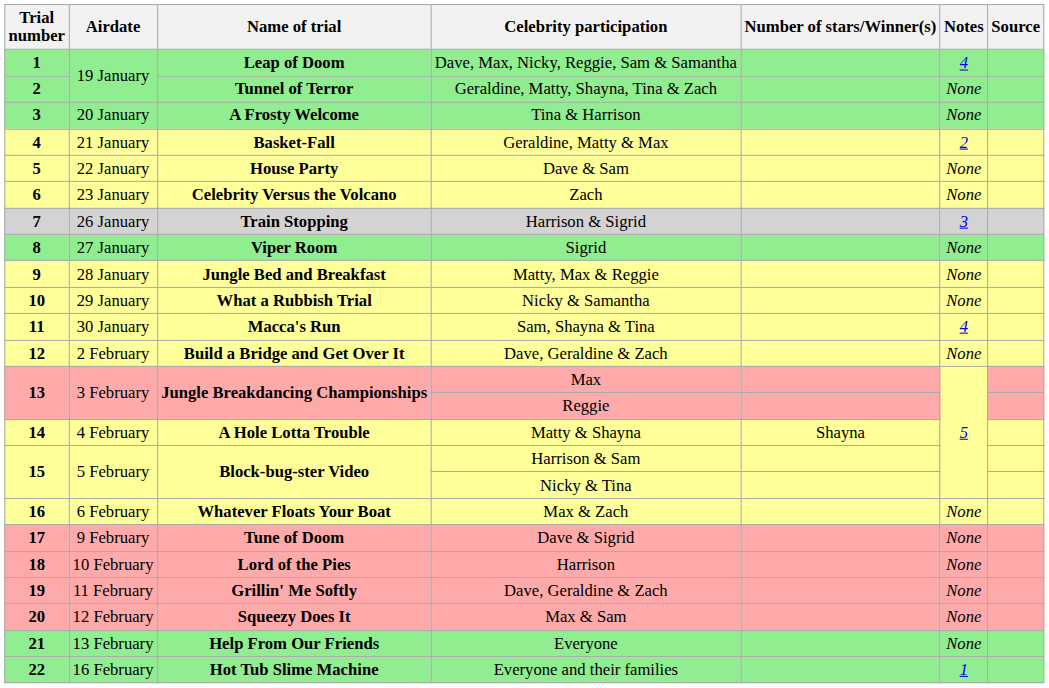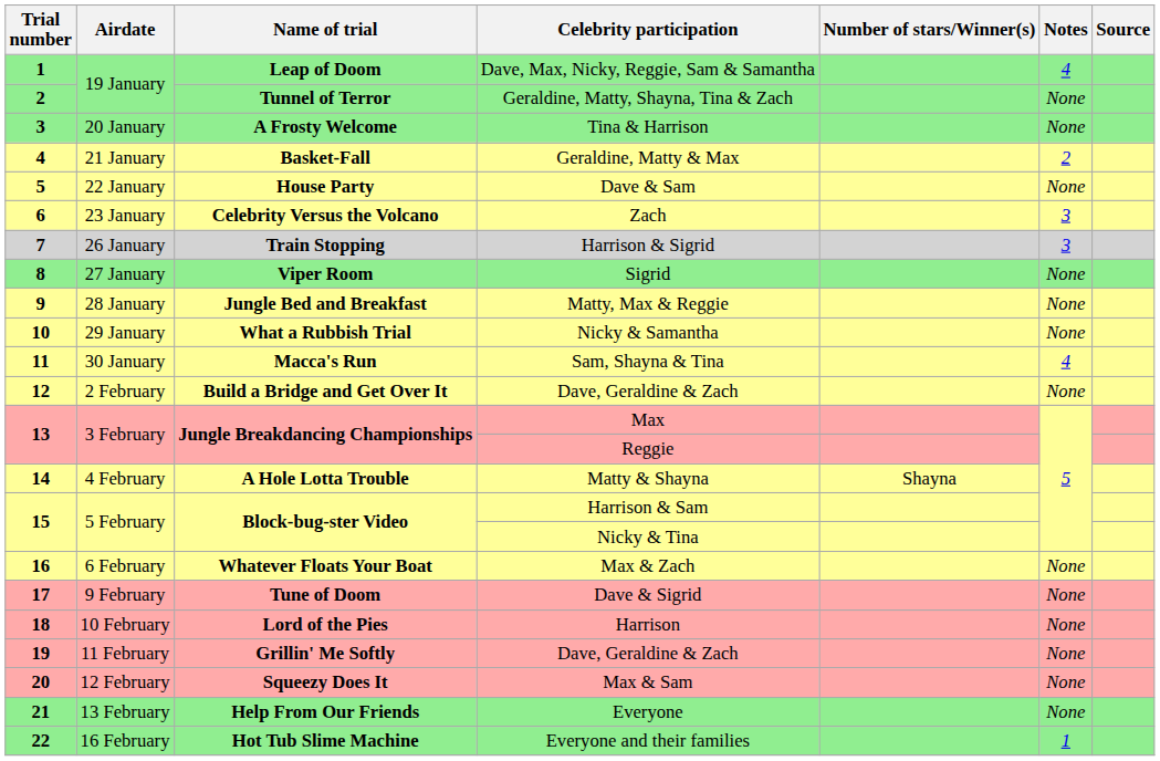Zach | Notes: None -> 3
